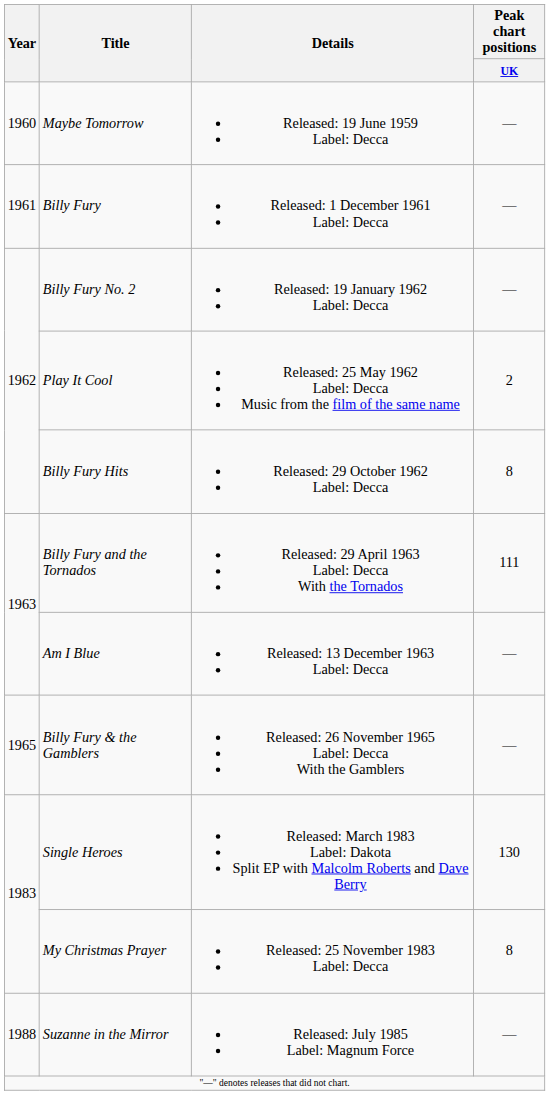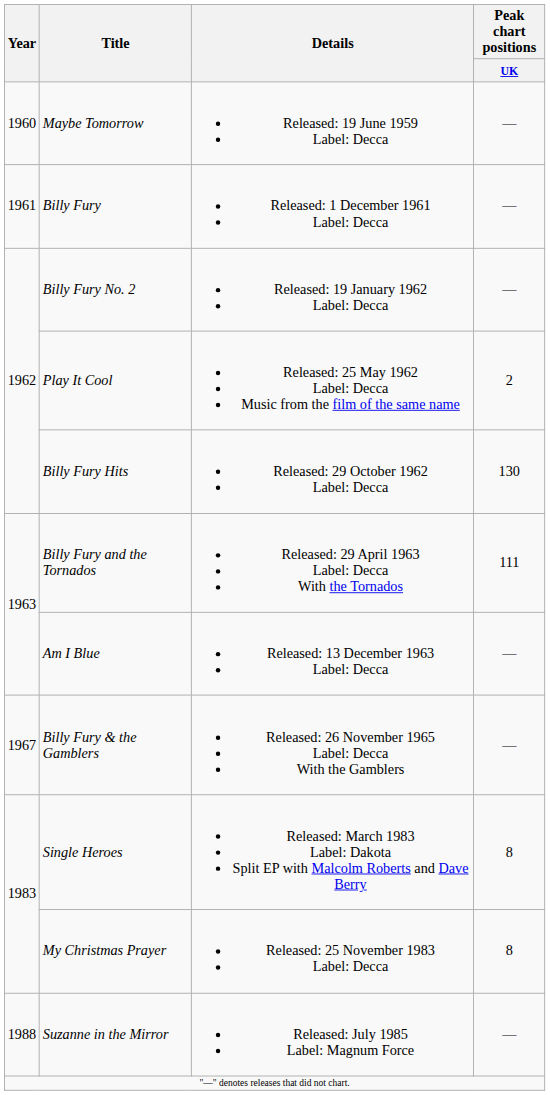Billy Fury Hits | Peak chart positions / UK: 8 -> 130
Billy Fury & the Gamblers | Year: 1965 -> 1967
Single Heroes | Peak chart positions / UK: 130 -> 8
